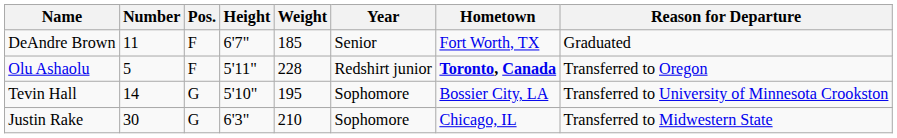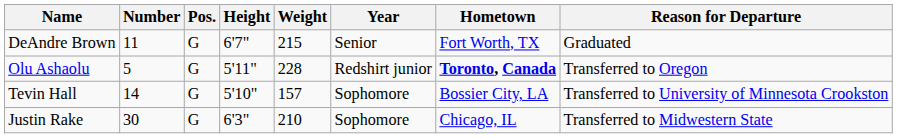DeAndre Brown | Pos.: F -> G
DeAndre Brown | Weight: 185 -> 215
Olu Ashaolu | Pos.: F -> G
Tevin Hall | Weight: 195 -> 157
